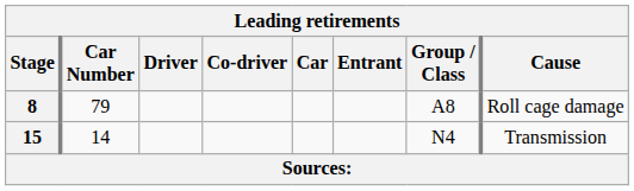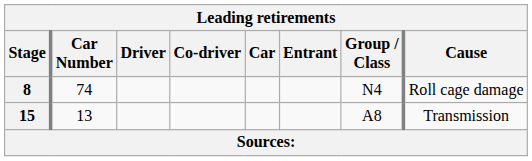8 | Car Number: 79 -> 74
8 | Group / Class: A8 -> N4
15 | Car Number: 14 -> 13
15 | Group / Class: N4 -> A8
